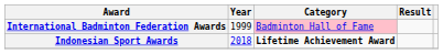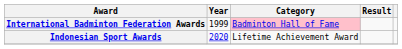Indonesian Sport Awards | Year: 2018 -> 2020
Indonesian Sport Awards | Category: bold -> normal
